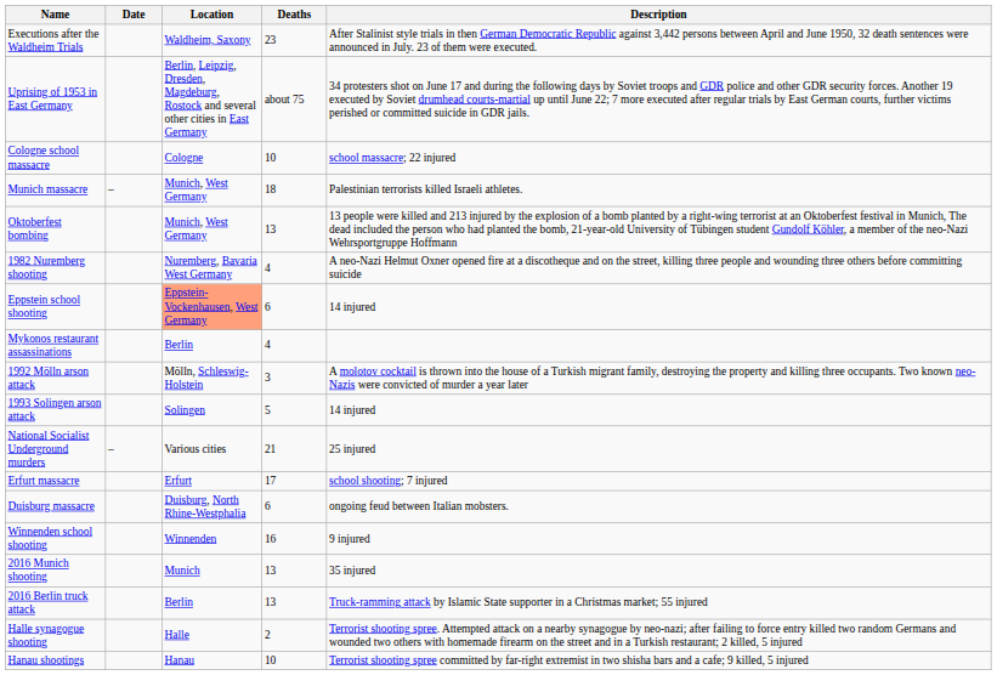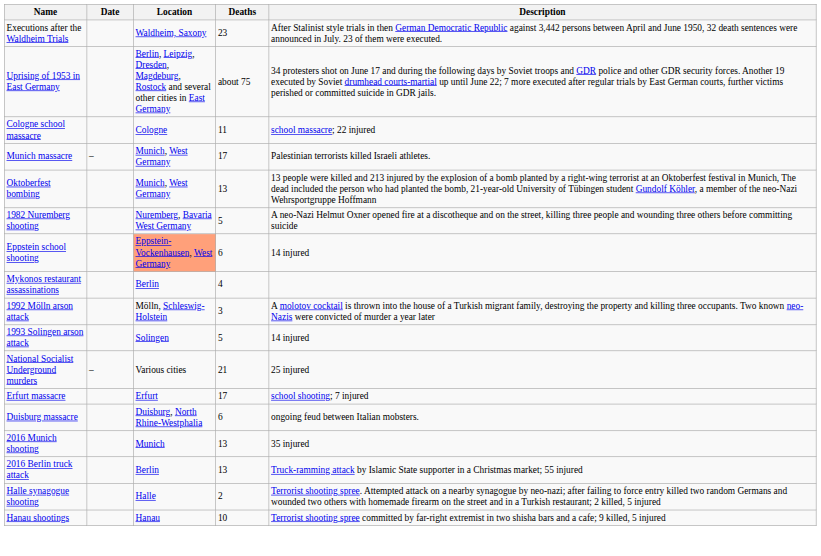Cologne school massacre | Deaths: 10 -> 11
Munich massacre | Deaths: 18 -> 17
1982 Nuremberg shooting | Deaths: 4 -> 5
- row: Winnenden school shooting | Winnenden | 16 | 9 injured
